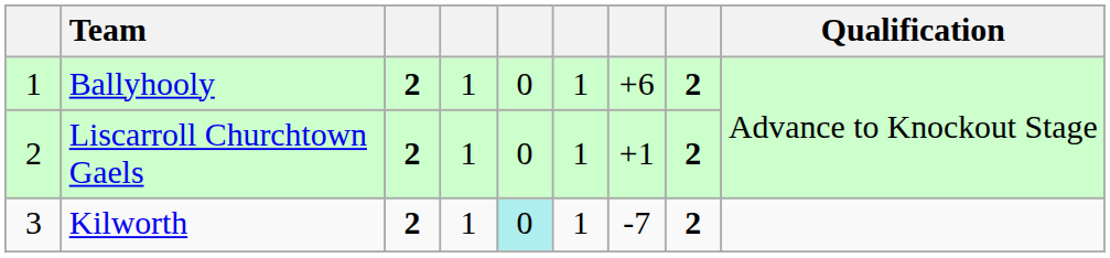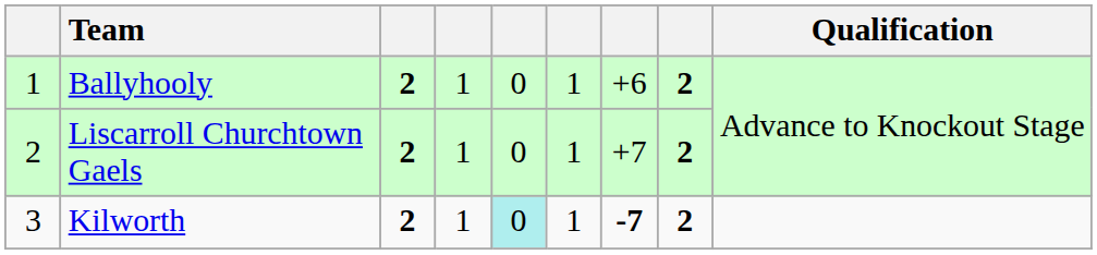Liscarroll Churchtown Gaels | column 7: +1 -> +7
Kilworth | column 7: normal -> bold
